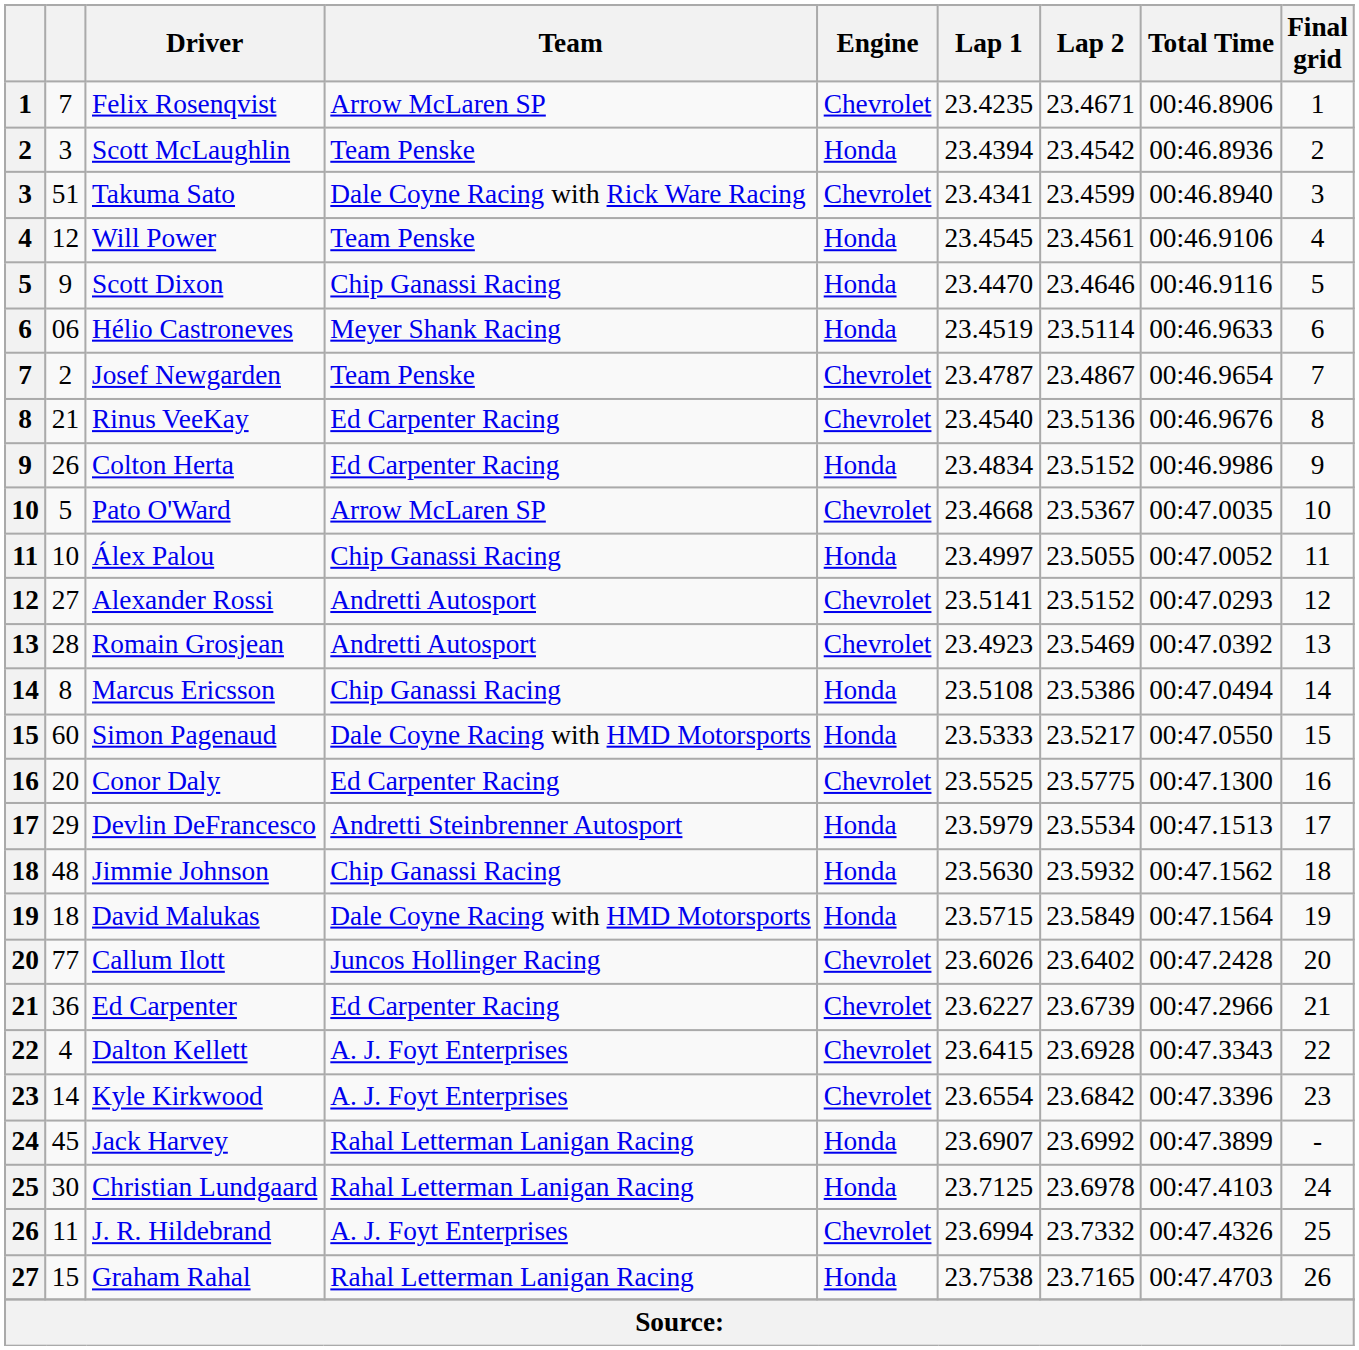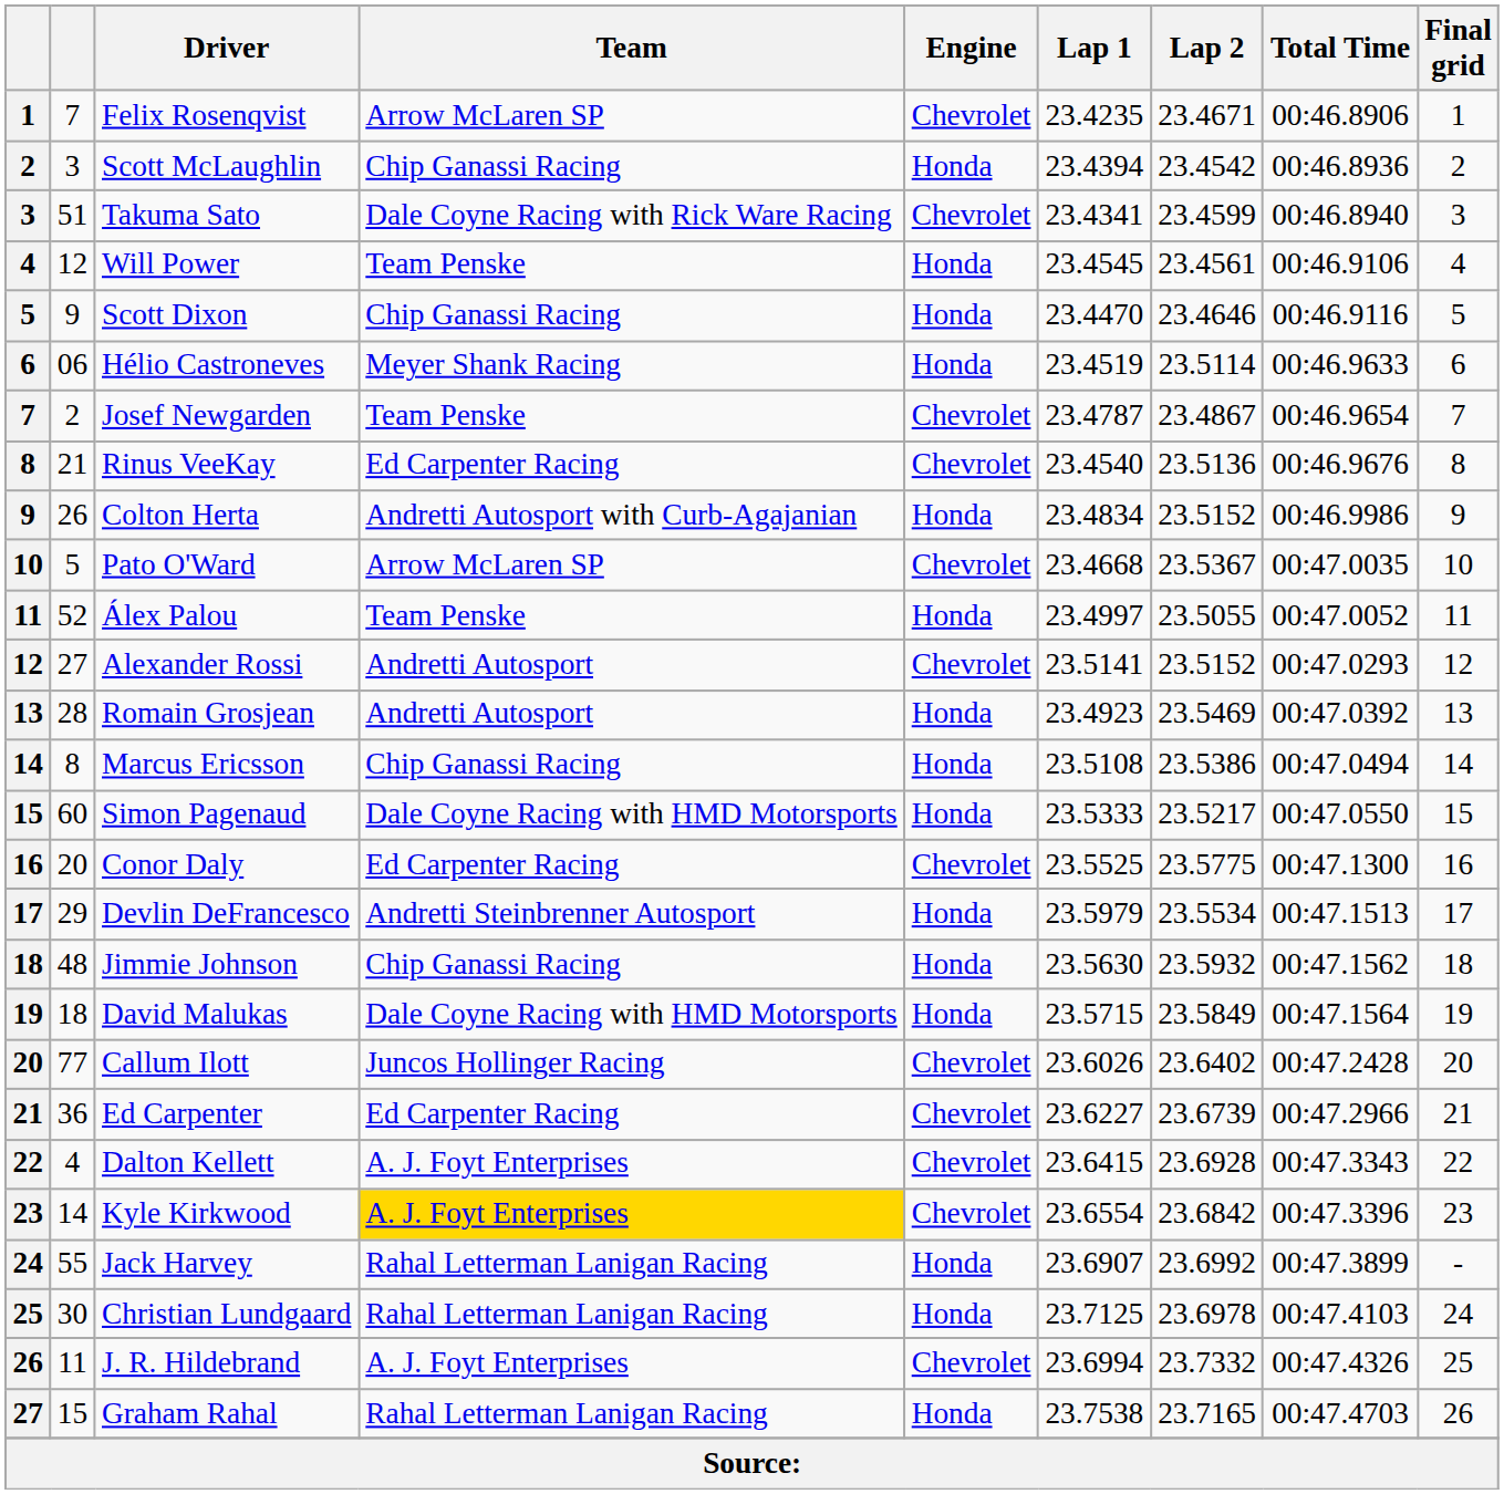Scott McLaughlin | Team: Team Penske -> Chip Ganassi Racing
Colton Herta | Team: Ed Carpenter Racing -> Andretti Autosport with Curb-Agajanian
Álex Palou | column 2: 10 -> 52
Álex Palou | Team: Chip Ganassi Racing -> Team Penske
Romain Grosjean | Engine: Chevrolet -> Honda
Kyle Kirkwood | Team: no background -> gold background
Jack Harvey | column 2: 45 -> 55
